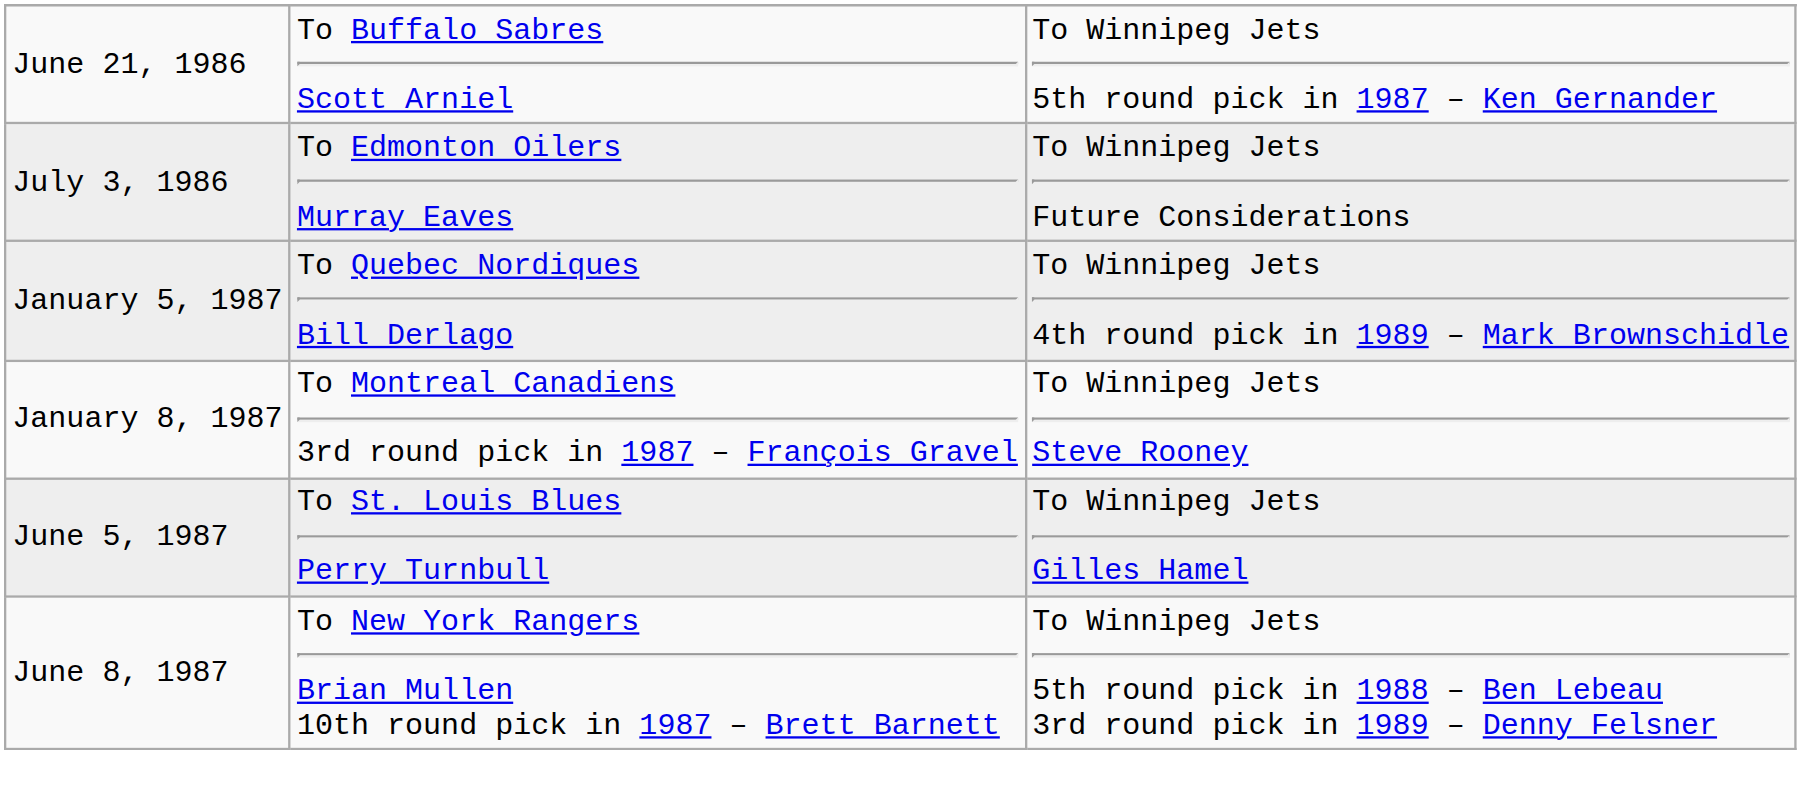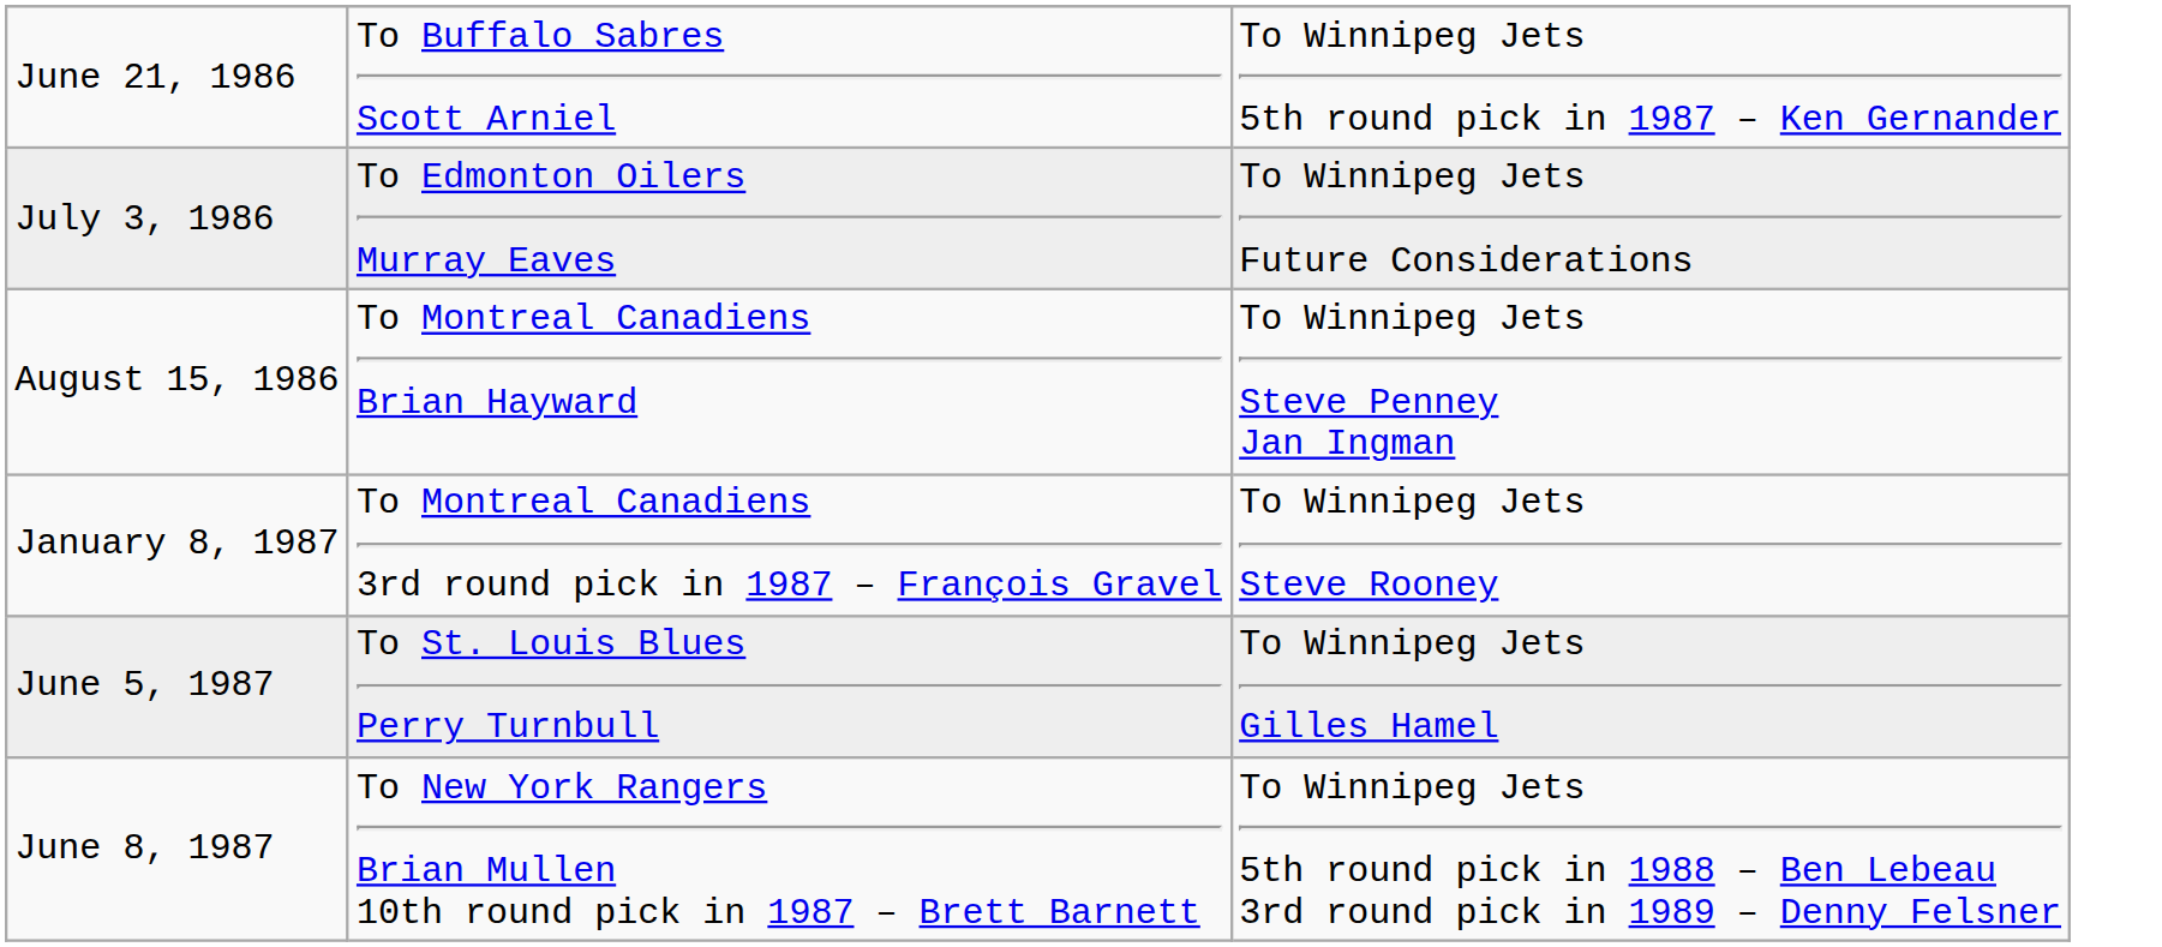+ row: August 15, 1986 | To Montreal Canadiens Brian Hayward | To Winnipeg Jets Steve Penney Jan Ingman
- row: January 5, 1987 | To Quebec Nordiques Bill Derlago | To Winnipeg Jets 4th round pick in 1989 – Mark Brownschidle
